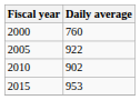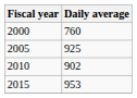2005 | Daily average: 922 -> 925
